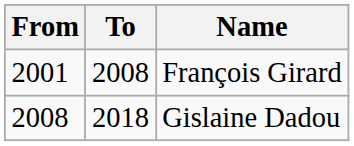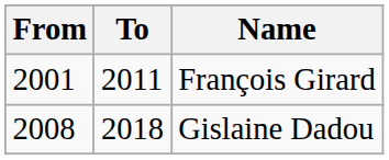François Girard | To: 2008 -> 2011
